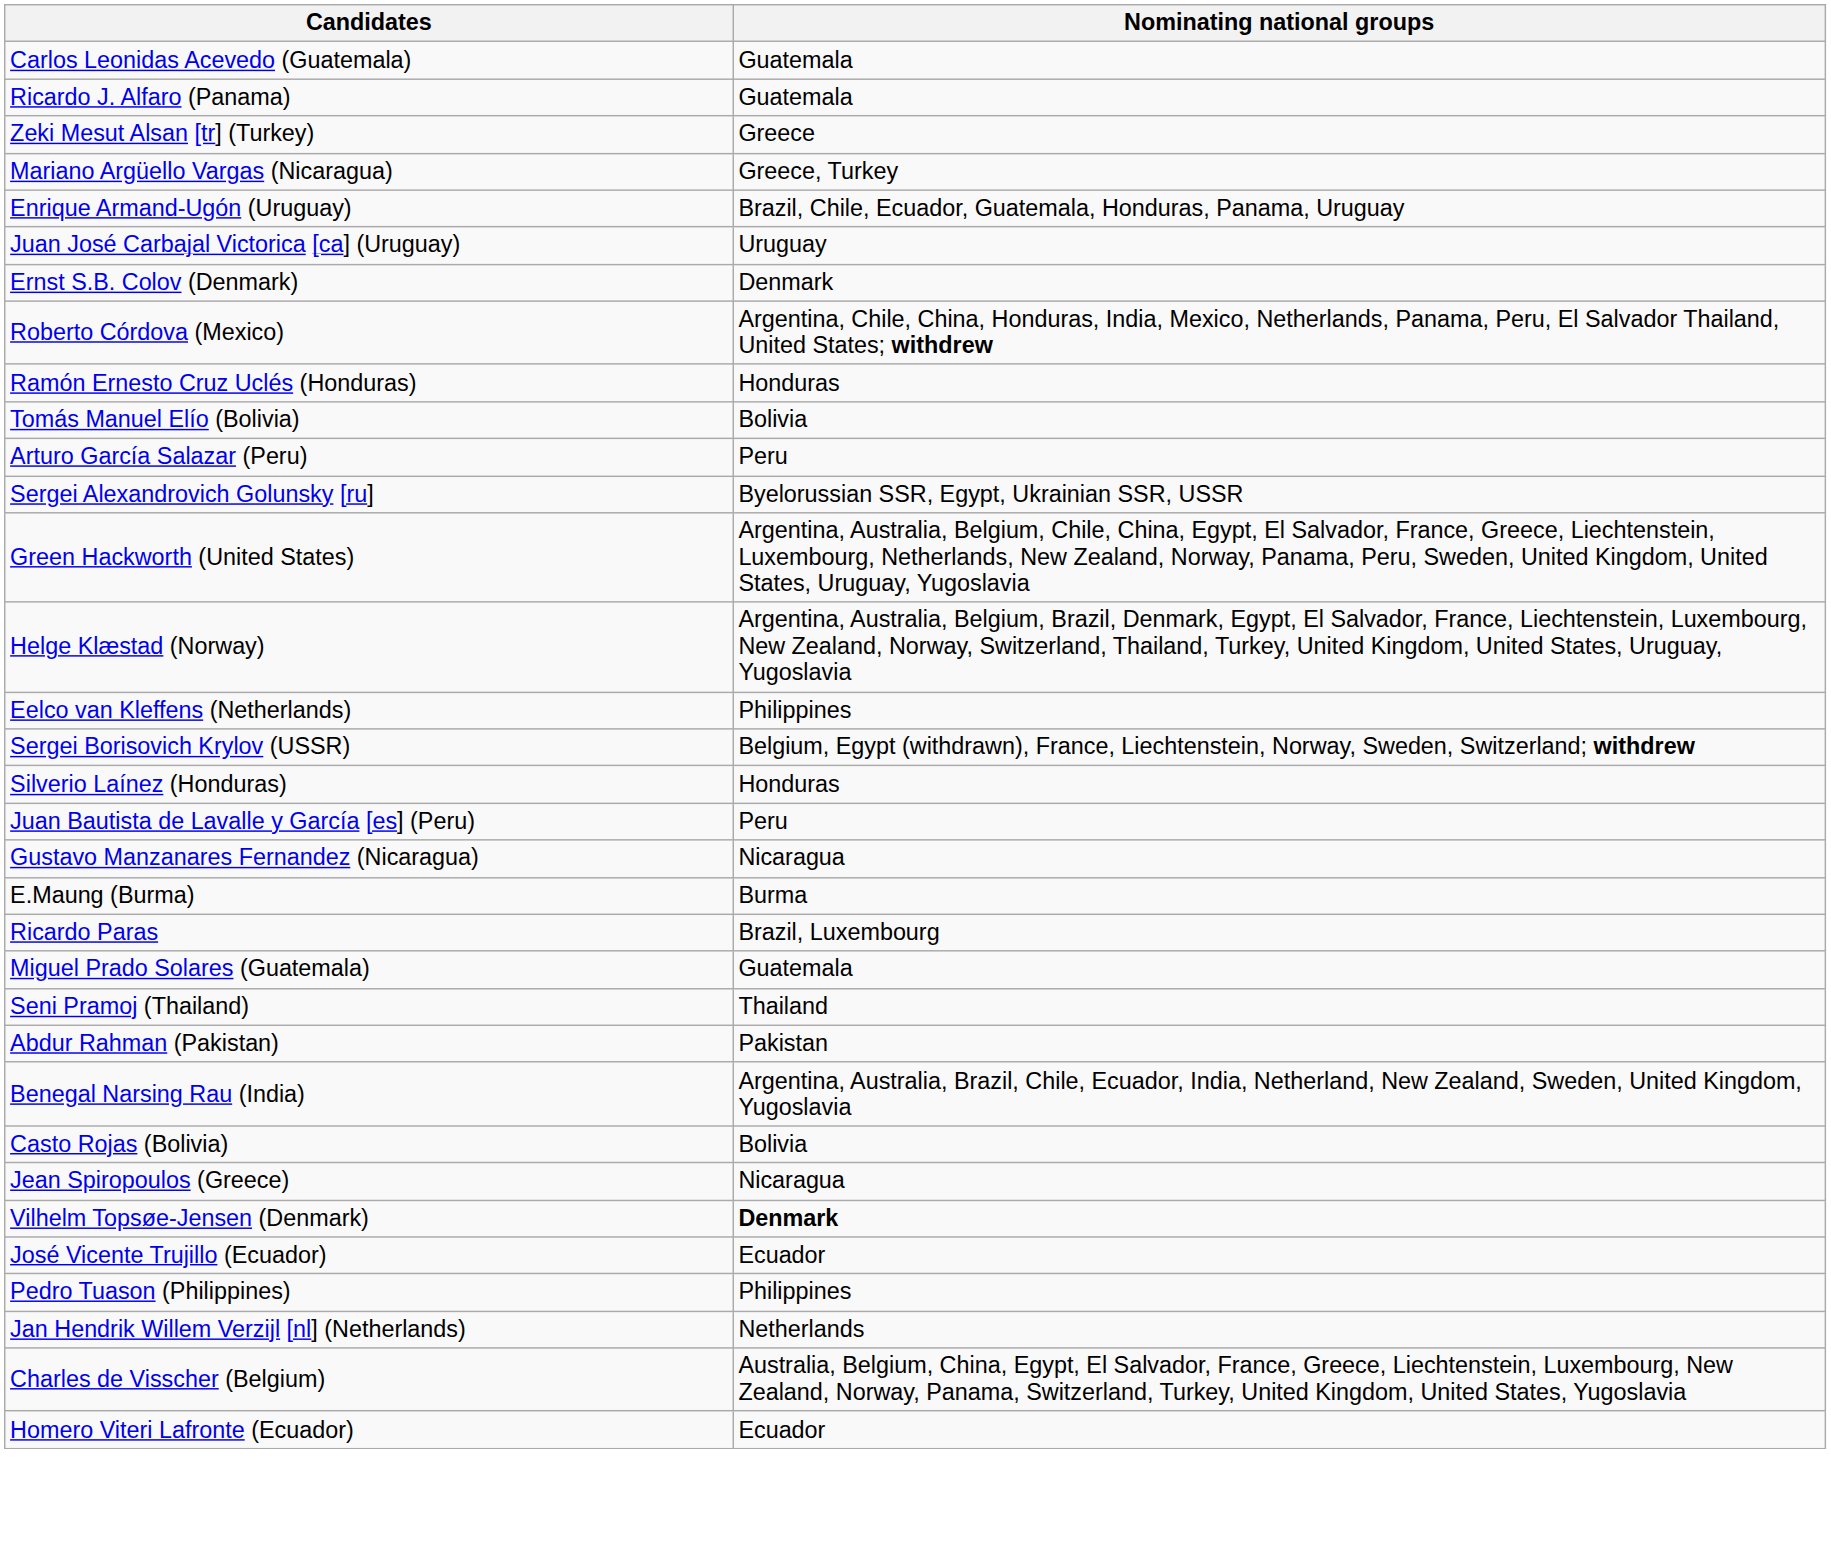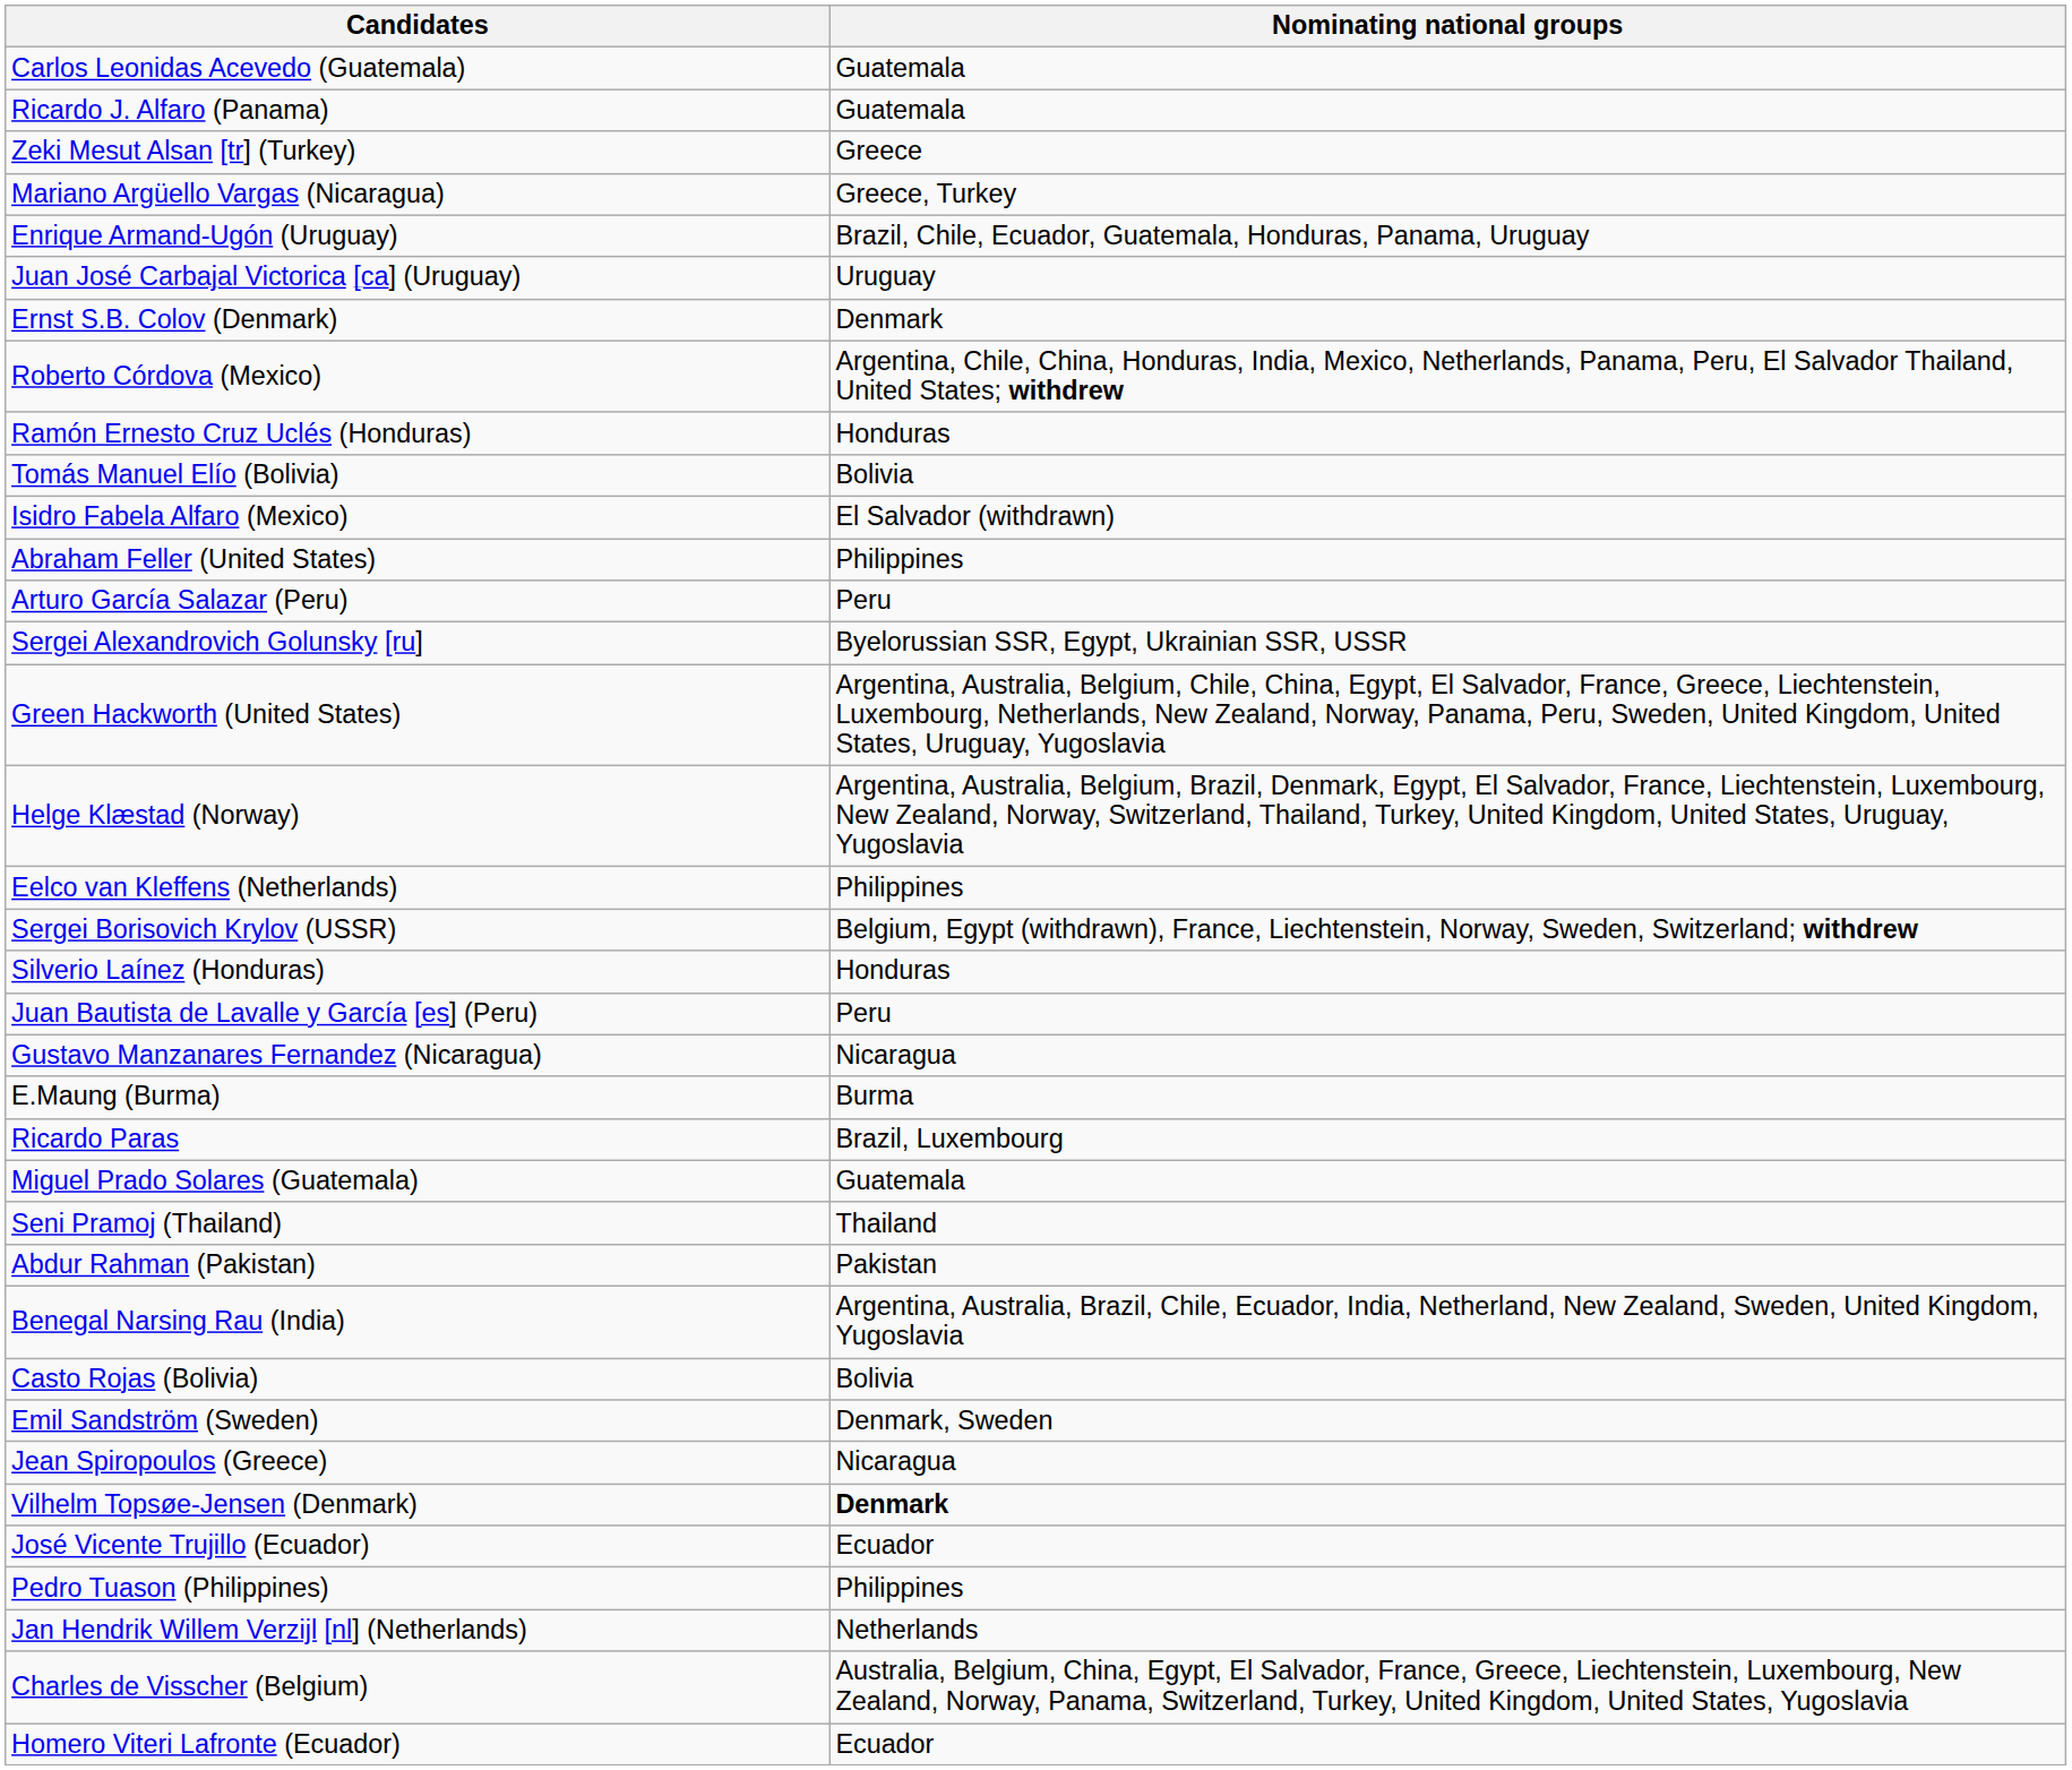+ row: Isidro Fabela Alfaro (Mexico) | El Salvador (withdrawn)
+ row: Abraham Feller (United States) | Philippines
+ row: Emil Sandström (Sweden) | Denmark, Sweden
